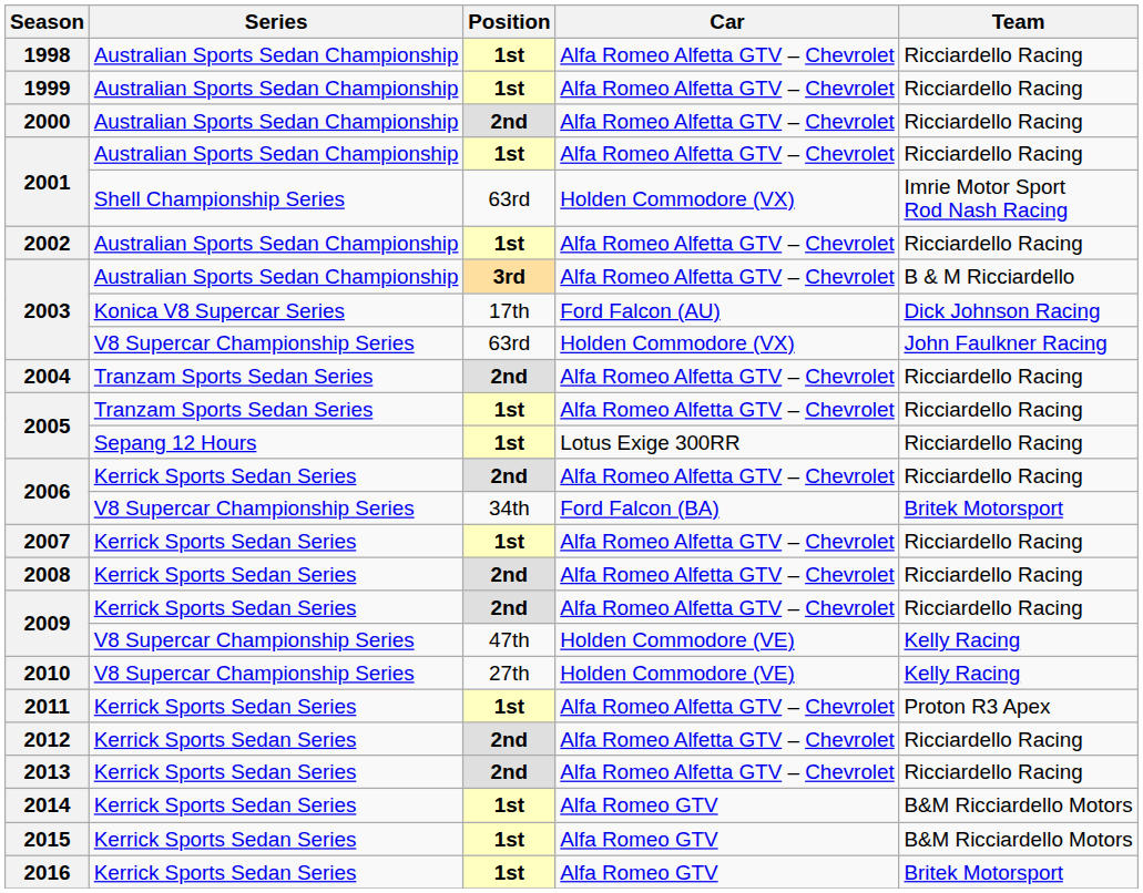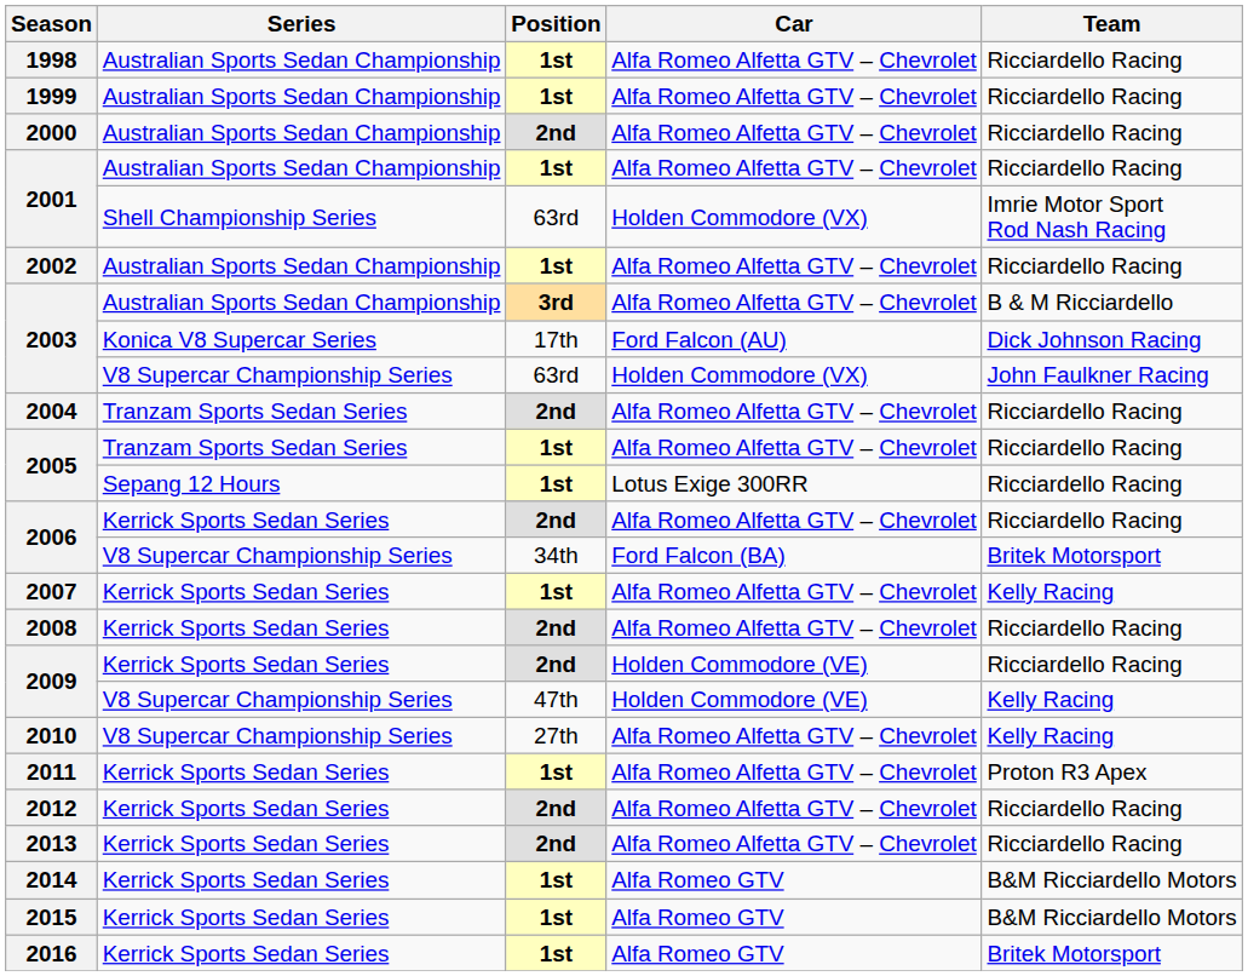2007 | Team: Ricciardello Racing -> Kelly Racing
2009 / Kerrick Sports Sedan Series | Car: Alfa Romeo Alfetta GTV – Chevrolet -> Holden Commodore (VE)
2010 | Car: Holden Commodore (VE) -> Alfa Romeo Alfetta GTV – Chevrolet
